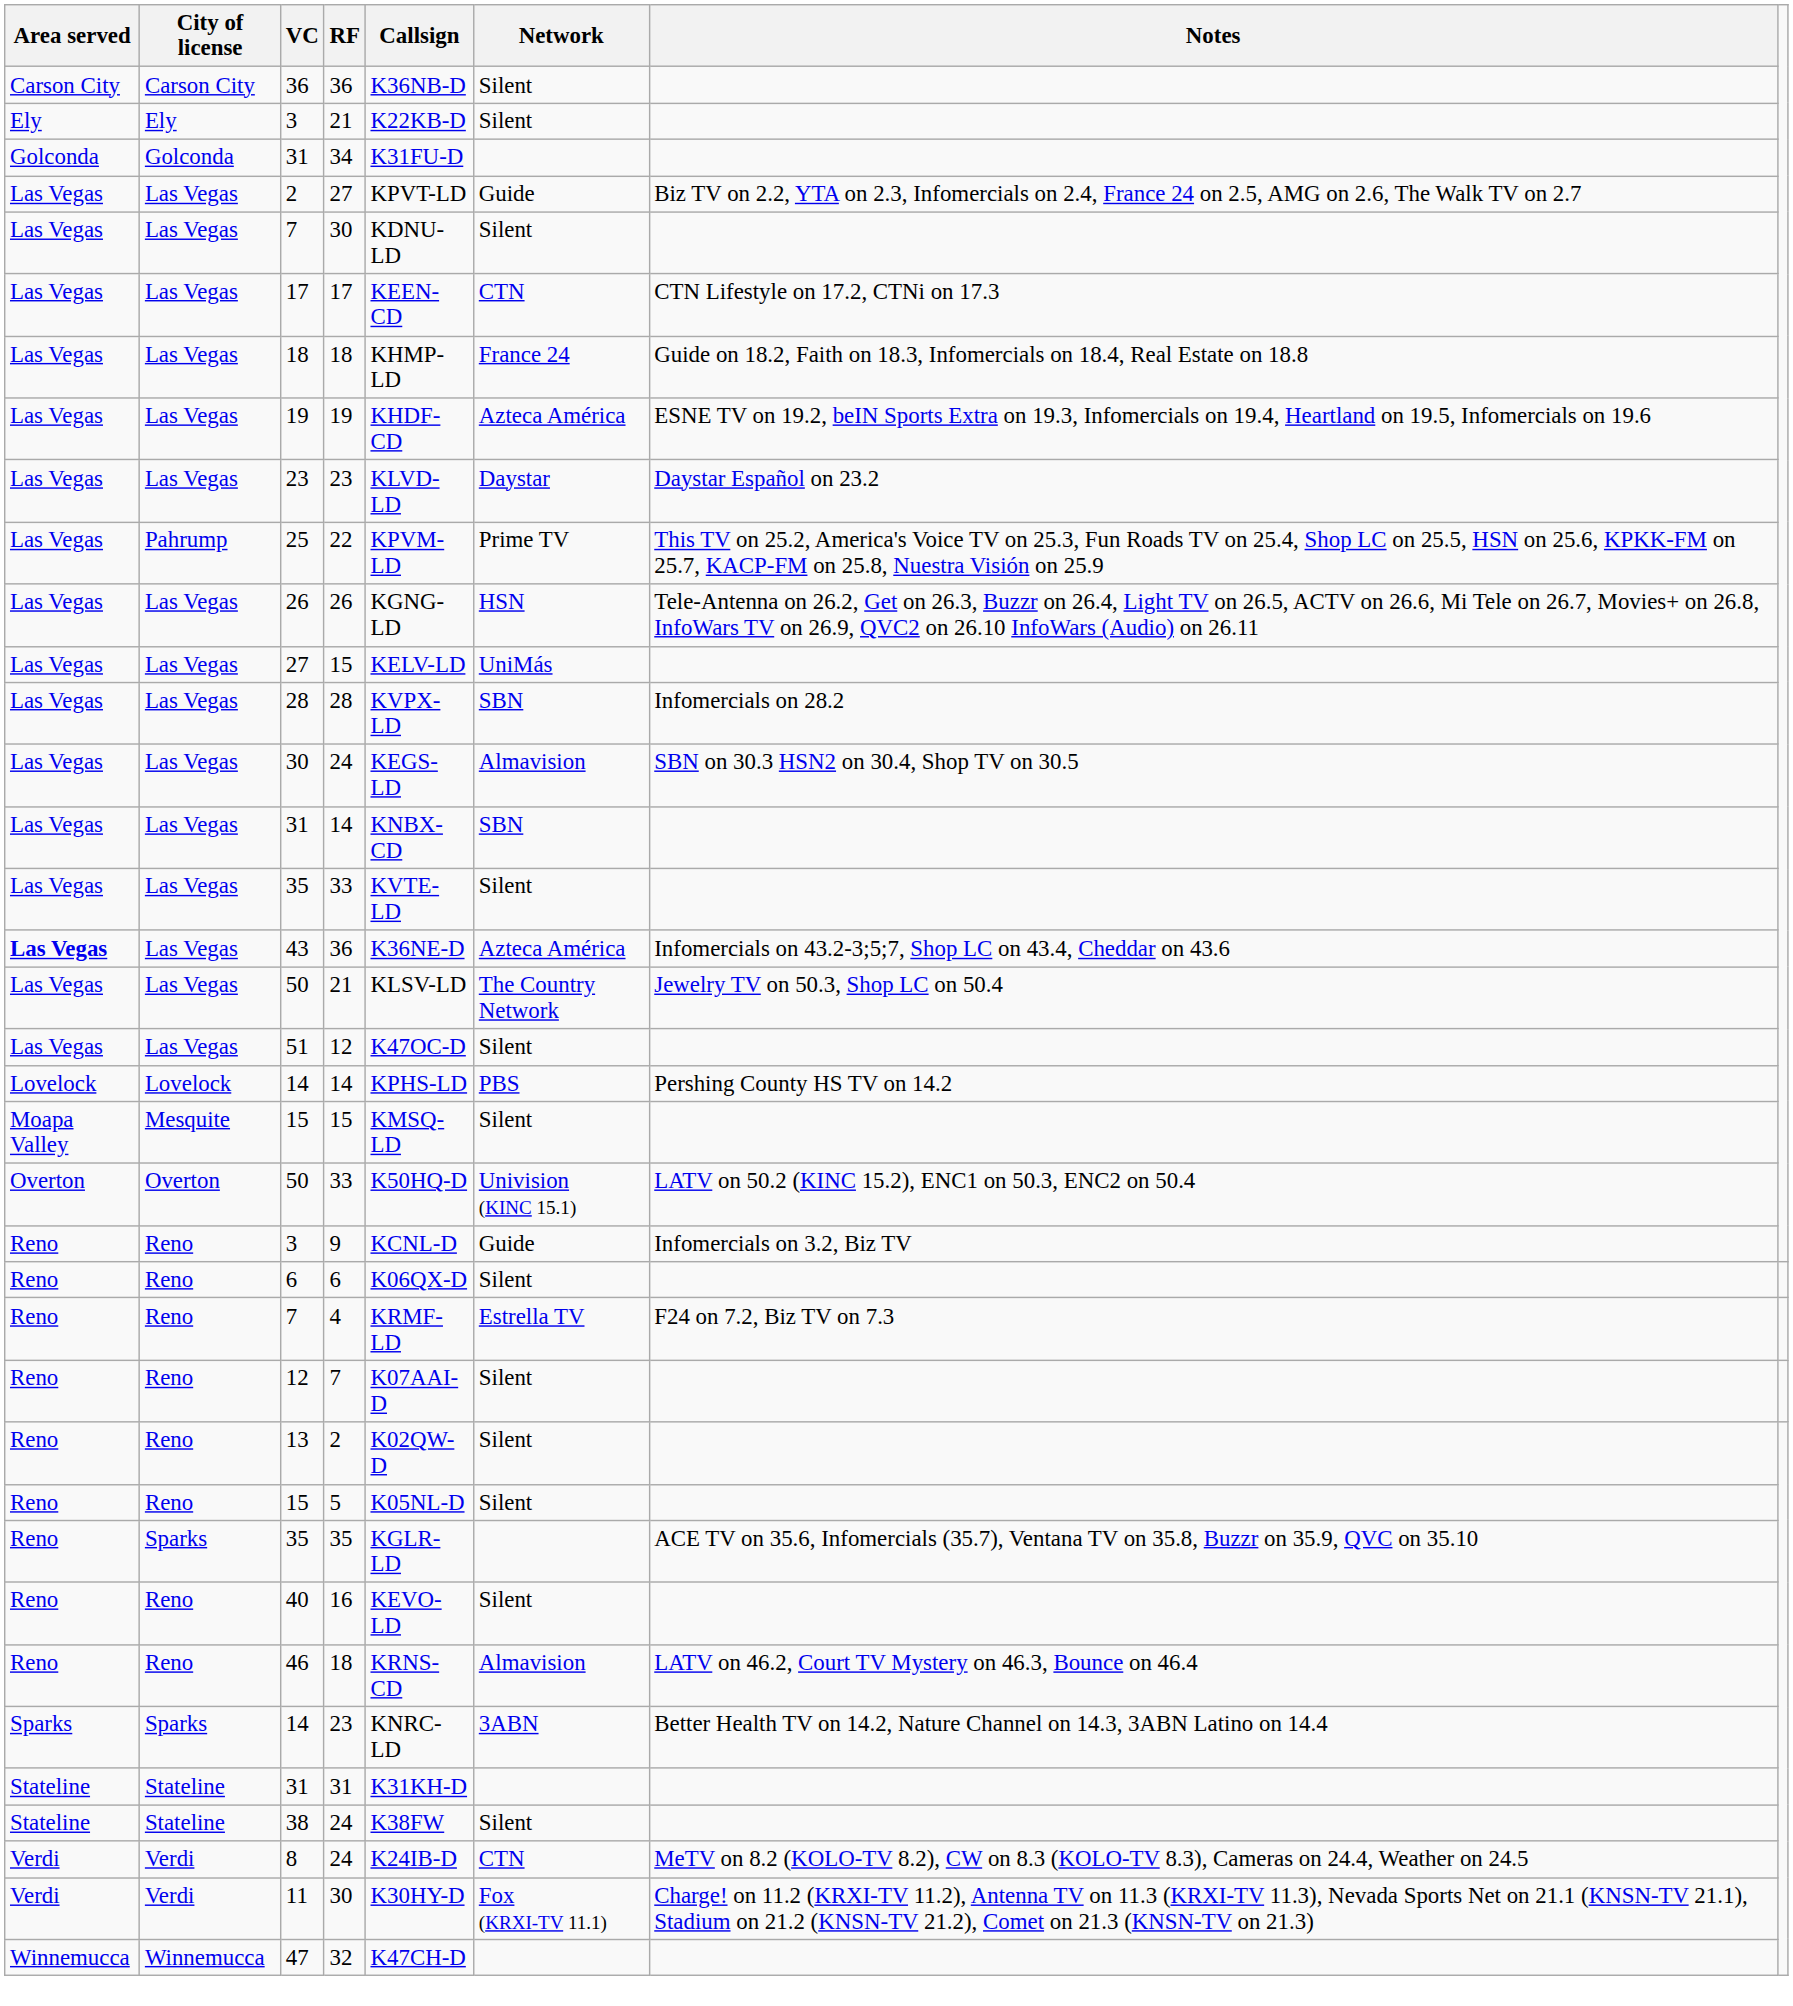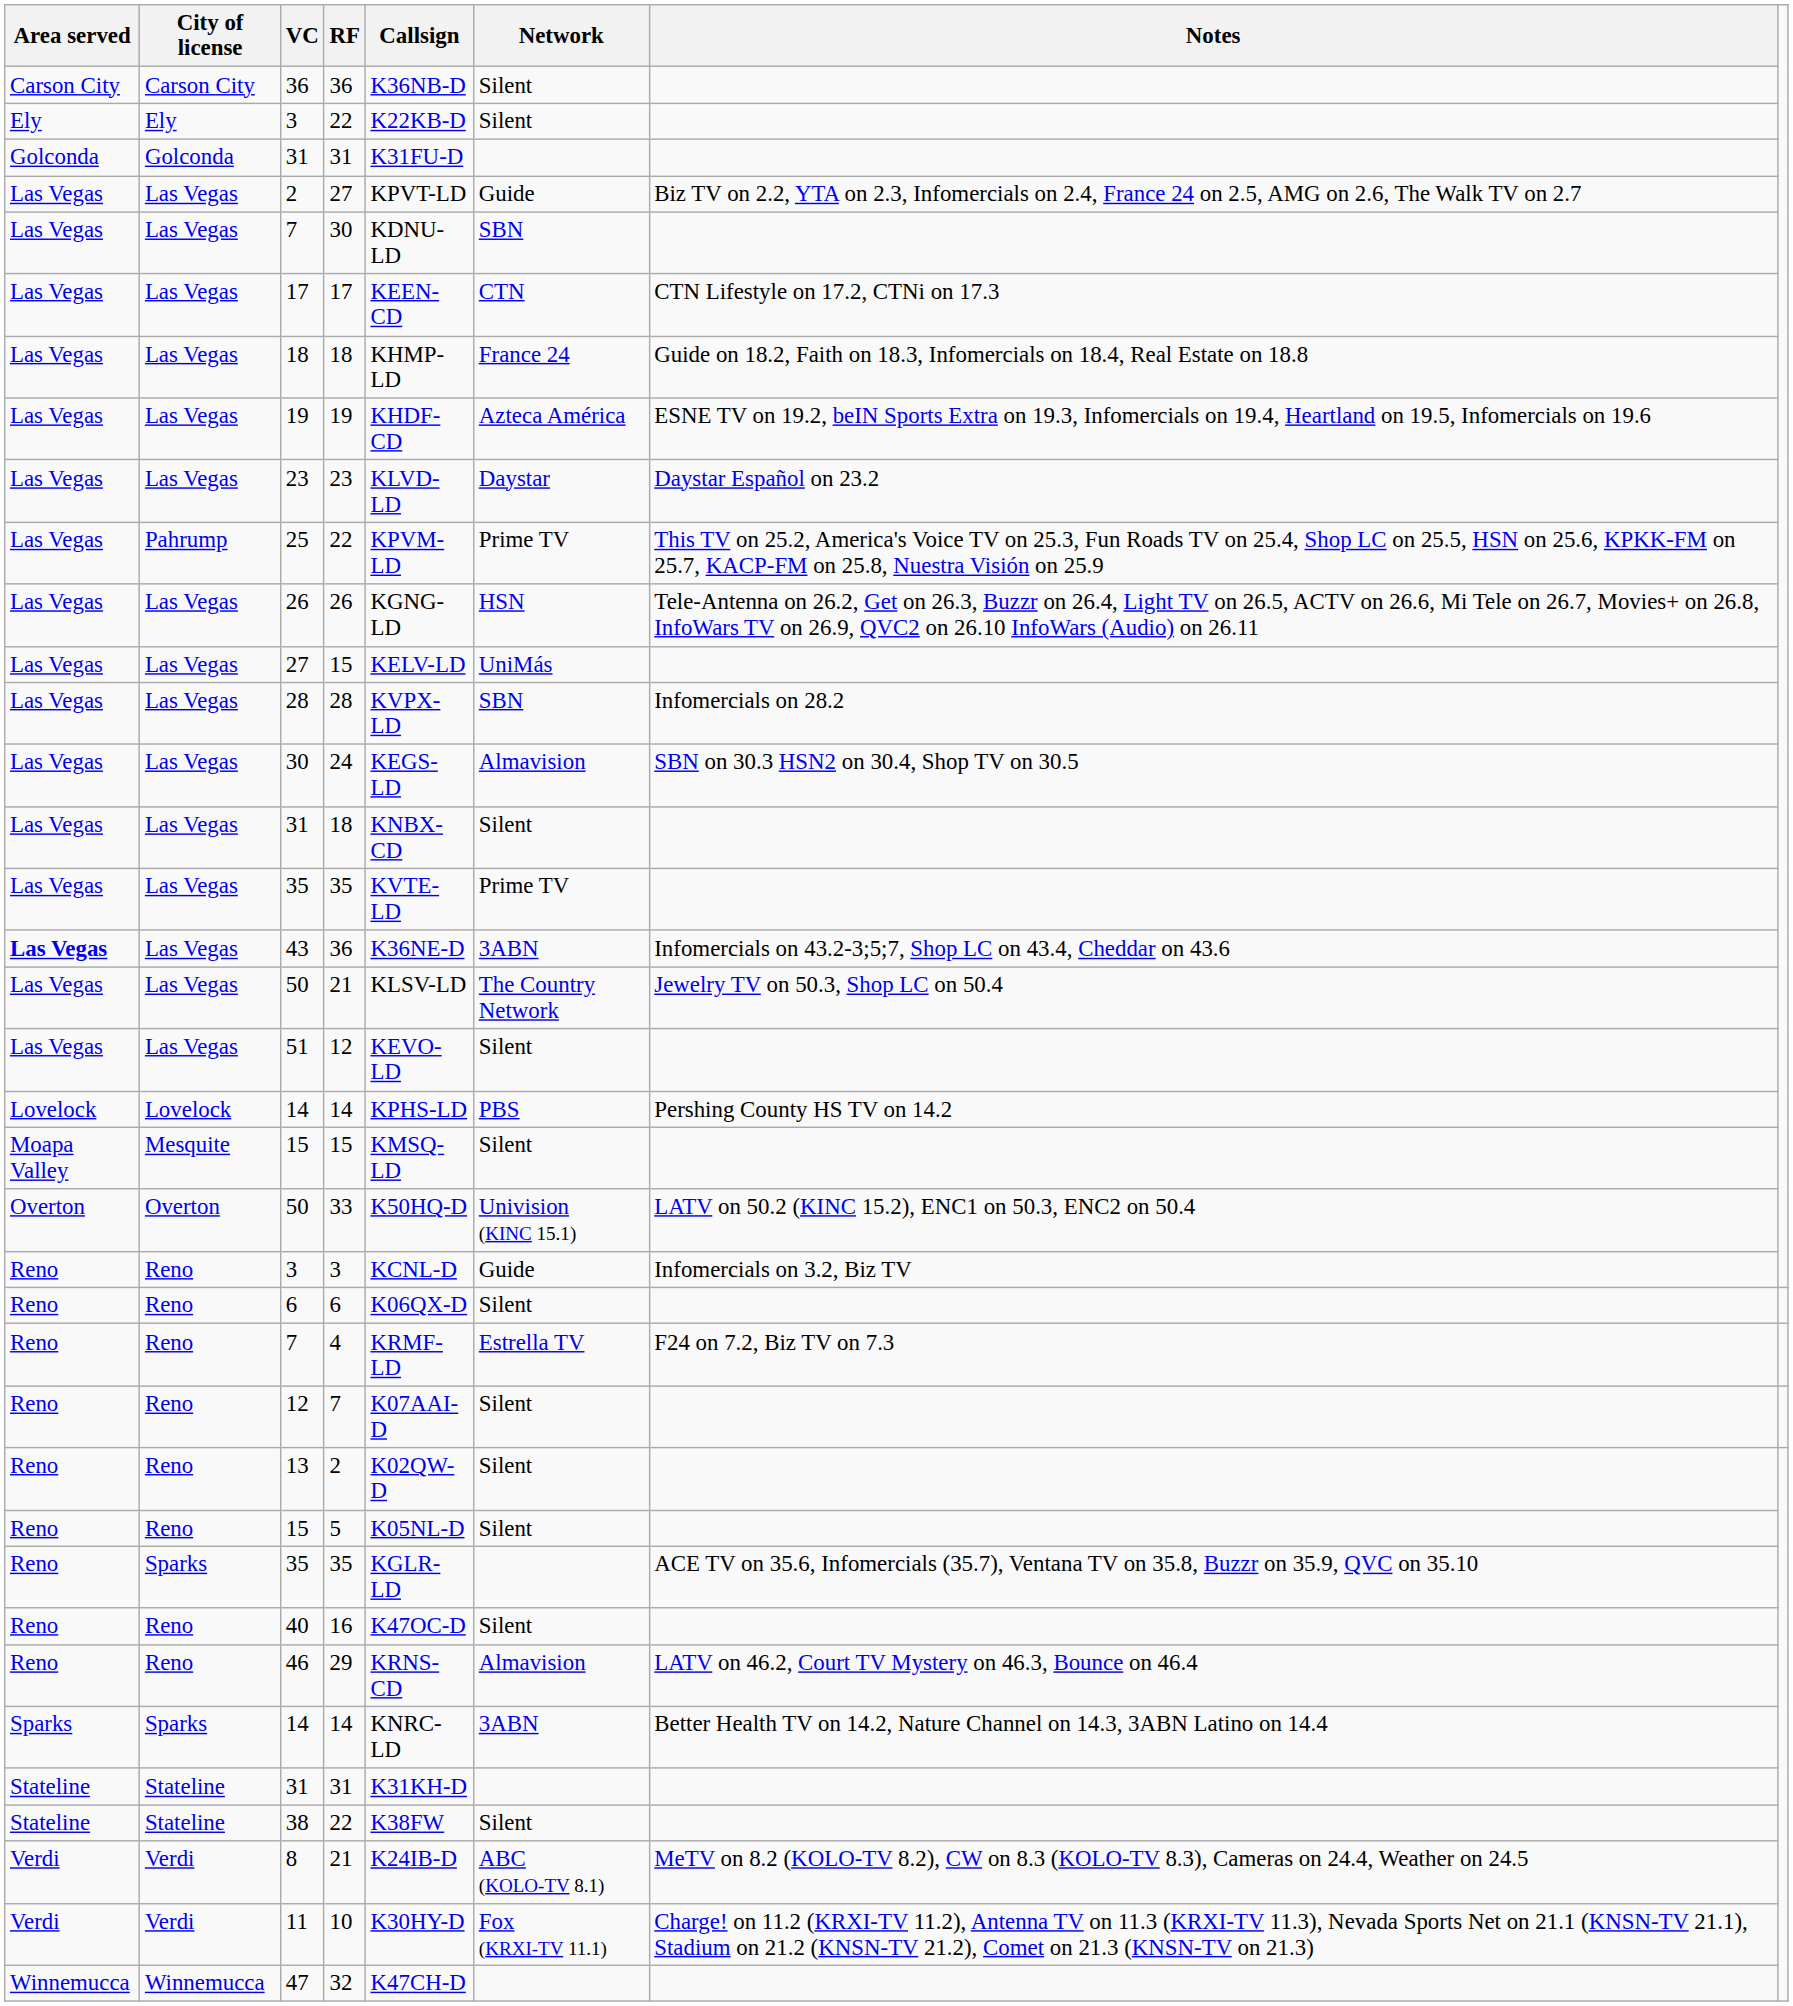Ely / 3 | RF: 21 -> 22
Golconda / 31 | RF: 34 -> 31
Las Vegas / 7 | Network: Silent -> SBN
Las Vegas / 31 | RF: 14 -> 18
Las Vegas / 31 | Network: SBN -> Silent
Las Vegas / 35 | RF: 33 -> 35
Las Vegas / 35 | Network: Silent -> Prime TV
43 | Network: Azteca América -> 3ABN
51 | Callsign: K47OC-D -> KEVO-LD
Reno / 3 | RF: 9 -> 3
40 | Callsign: KEVO-LD -> K47OC-D
46 | RF: 18 -> 29
Sparks / 14 | RF: 23 -> 14
38 | RF: 24 -> 22
8 | RF: 24 -> 21
8 | Network: CTN -> ABC (KOLO-TV 8.1)
11 | RF: 30 -> 10
